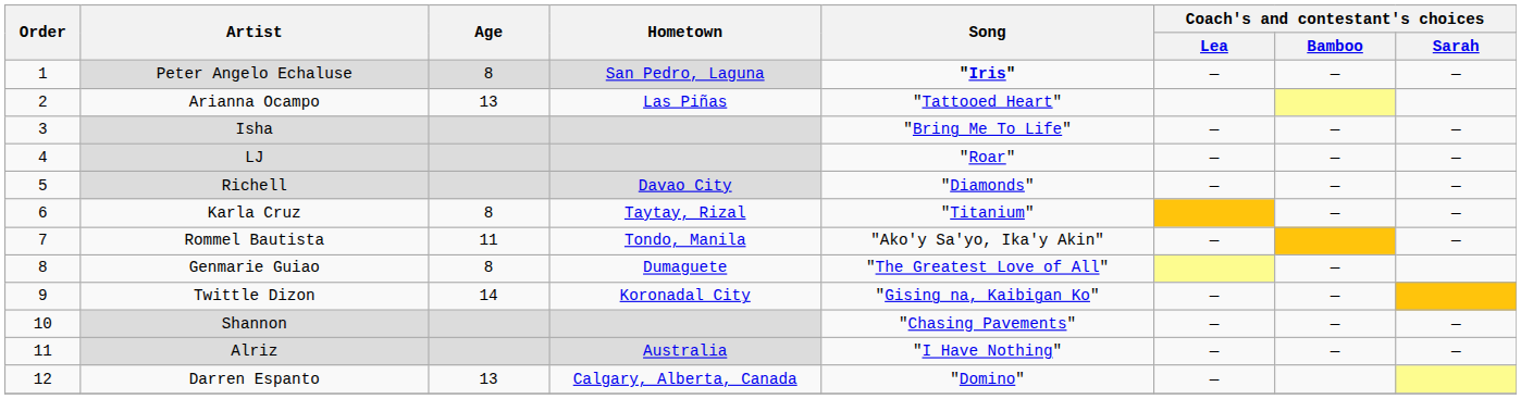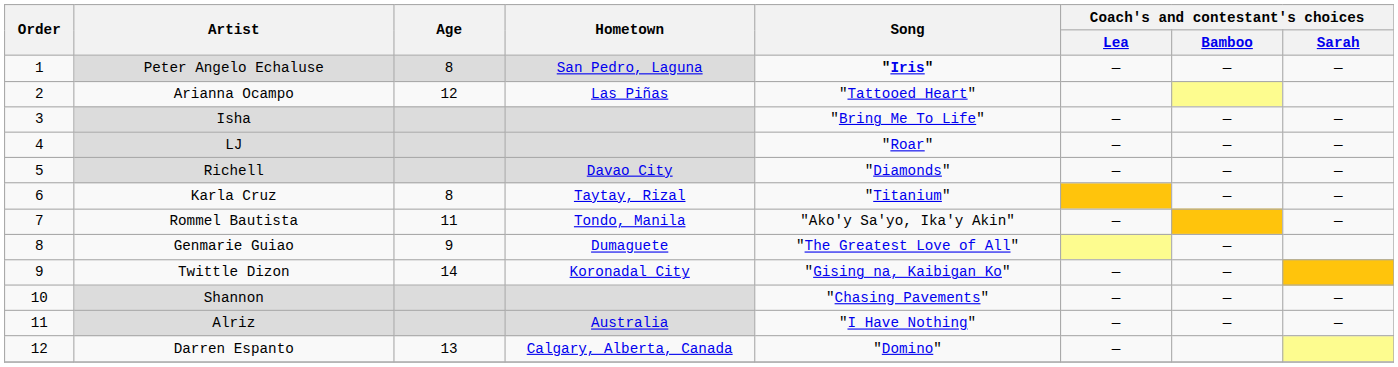Arianna Ocampo | Age: 13 -> 12
Genmarie Guiao | Age: 8 -> 9
